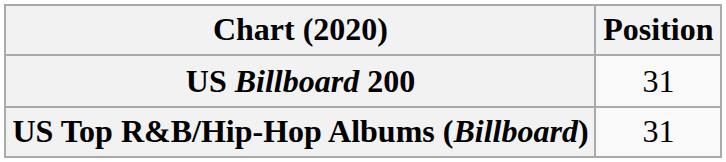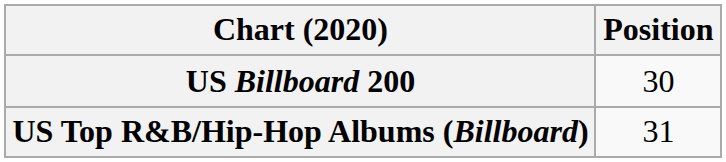US Billboard 200 | Position: 31 -> 30
